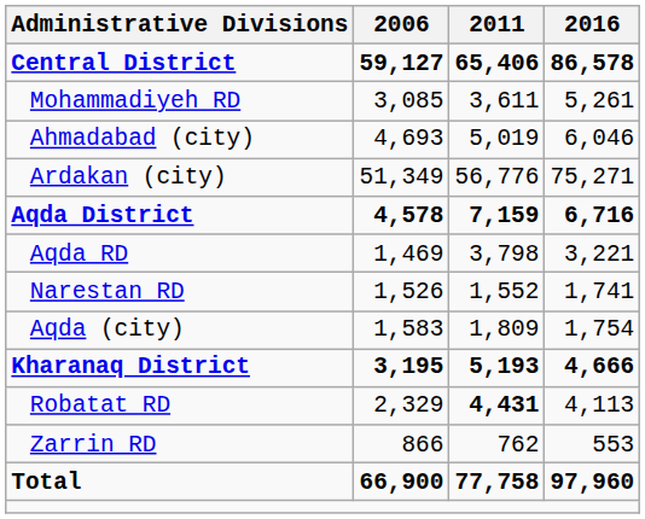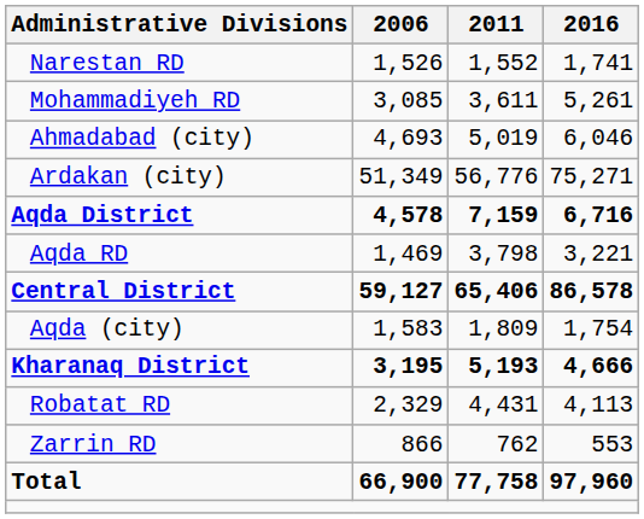rows swapped: Central District <-> Narestan RD
Robatat RD | 2011: bold -> normal
